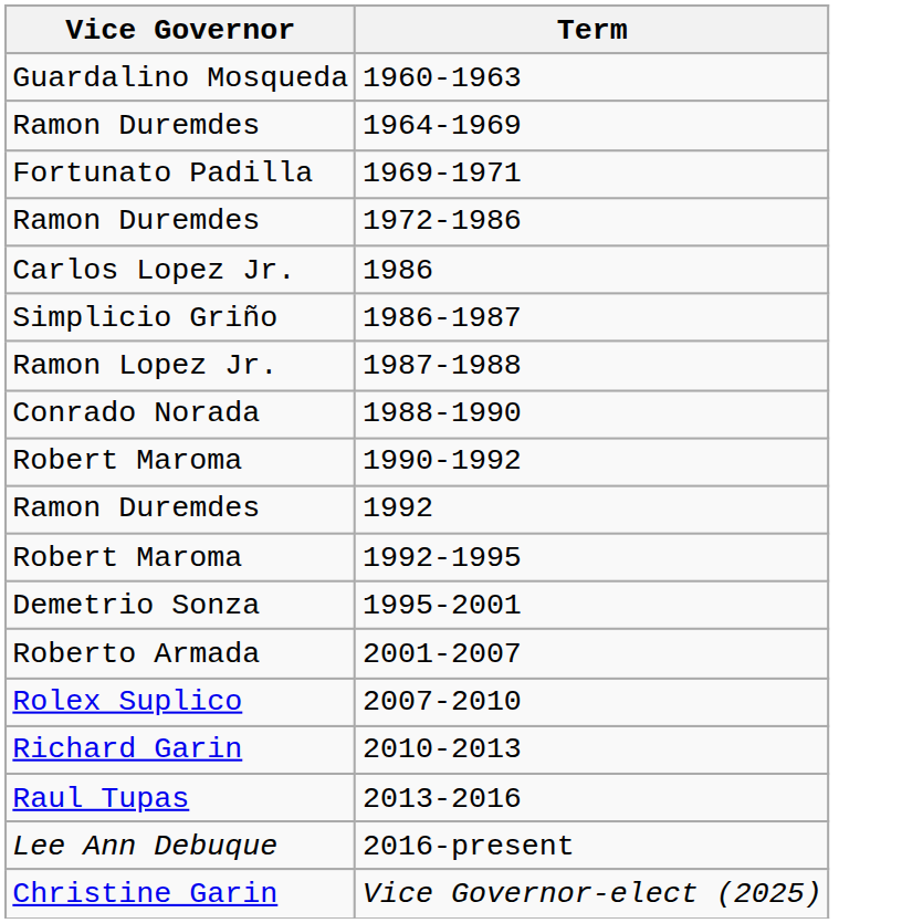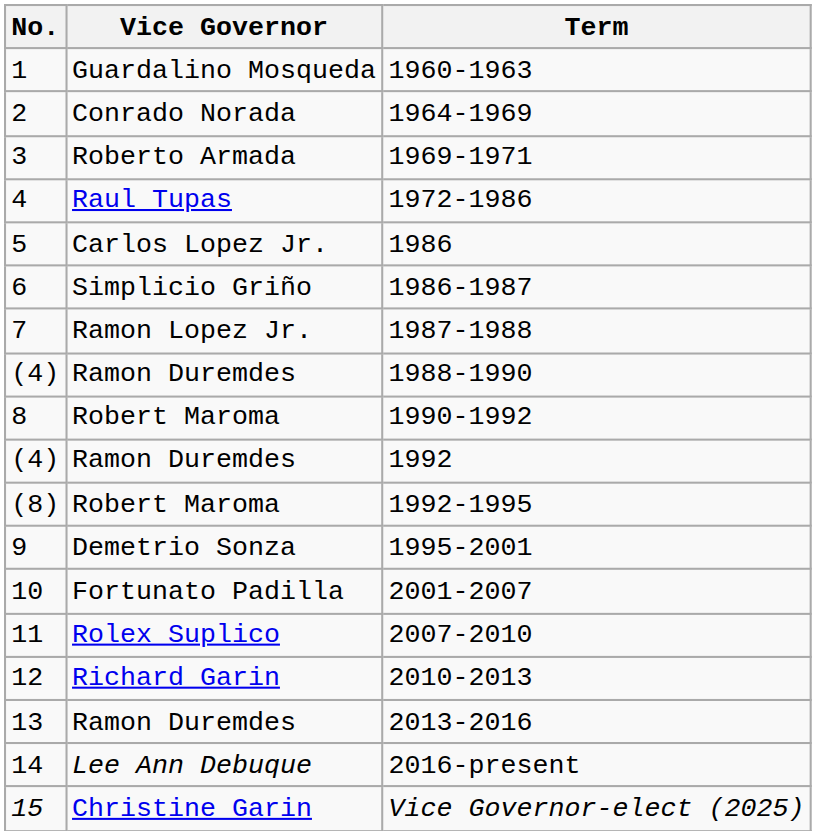+ column: No. | 1 | 2 | 3 | 4 | 5 | 6 | 7 | (4) | 8 | (4) | (8) | 9 | 10 | 11 | 12 | 13 | 14 | 15
1964-1969 | Vice Governor: Ramon Duremdes -> Conrado Norada
1969-1971 | Vice Governor: Fortunato Padilla -> Roberto Armada
1972-1986 | Vice Governor: Ramon Duremdes -> Raul Tupas
1988-1990 | Vice Governor: Conrado Norada -> Ramon Duremdes
2001-2007 | Vice Governor: Roberto Armada -> Fortunato Padilla
2013-2016 | Vice Governor: Raul Tupas -> Ramon Duremdes
